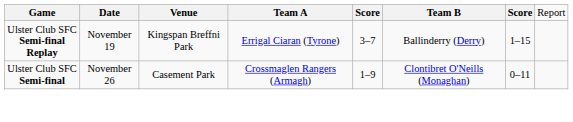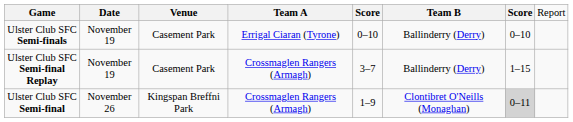+ row: Ulster Club SFC Semi-finals | November 19 | Casement Park | Errigal Ciaran (Tyrone) | 0–10 | Ballinderry (Derry) | 0–10
Ulster Club SFC Semi-final Replay | column 3: Kingspan Breffni Park -> Casement Park
Ulster Club SFC Semi-final Replay | column 4: Errigal Ciaran (Tyrone) -> Crossmaglen Rangers (Armagh)
Ulster Club SFC Semi-final | column 3: Casement Park -> Kingspan Breffni Park
Ulster Club SFC Semi-final | column 7: no background -> lightgrey background
